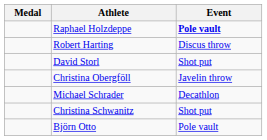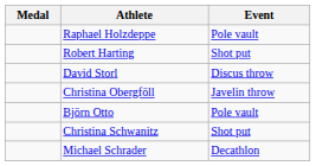Raphael Holzdeppe | Event: bold -> normal
Robert Harting | Event: Discus throw -> Shot put
David Storl | Event: Shot put -> Discus throw
rows swapped: Michael Schrader <-> Björn Otto
